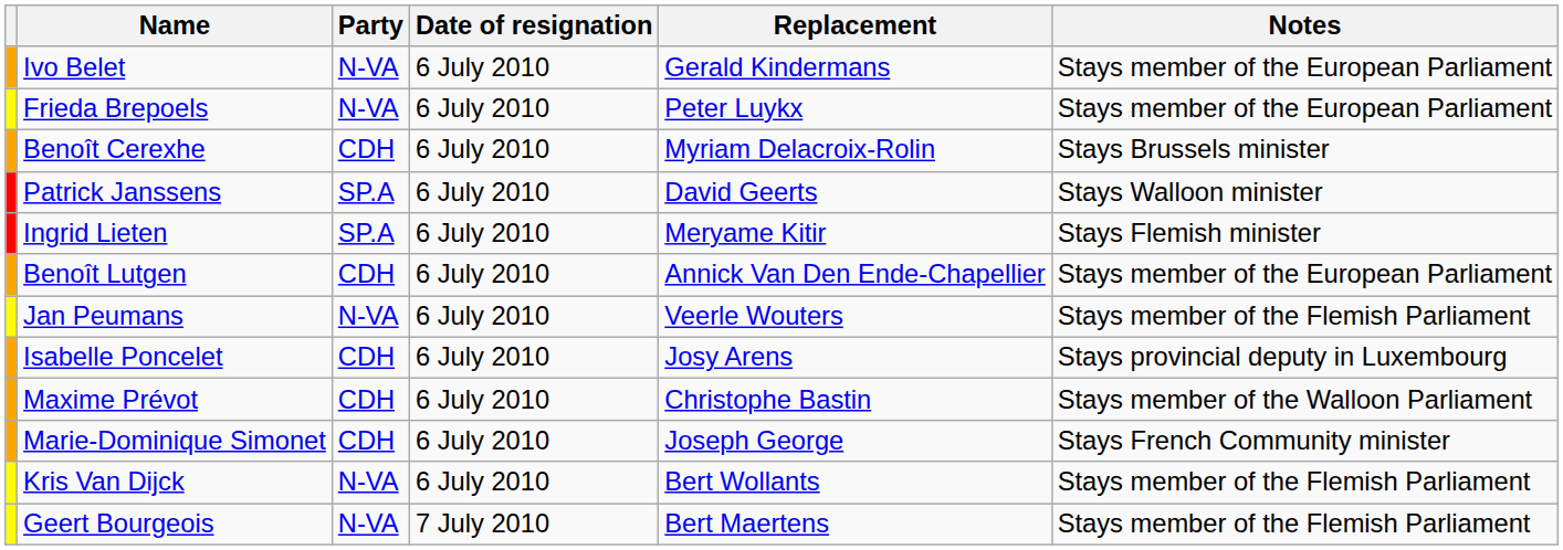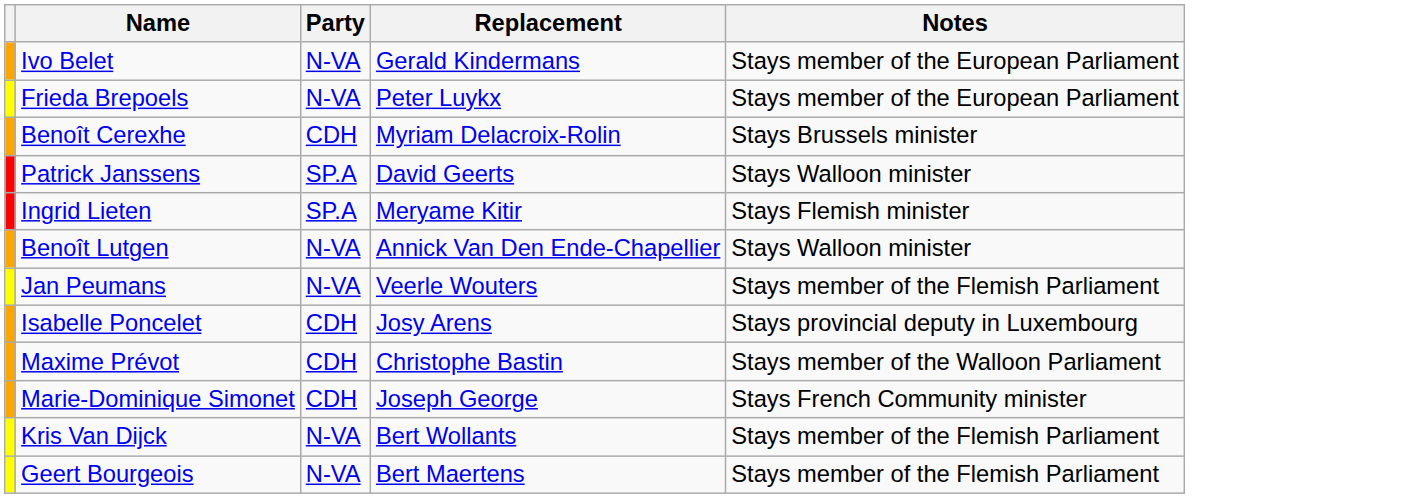- column: Date of resignation | 6 July 2010 | 6 July 2010 | 6 July 2010 | 6 July 2010 | 6 July 2010 | 6 July 2010 | 6 July 2010 | 6 July 2010 | 6 July 2010 | 6 July 2010 | 6 July 2010 | 7 July 2010
Benoît Lutgen | Party: CDH -> N-VA
Benoît Lutgen | Notes: Stays member of the European Parliament -> Stays Walloon minister
